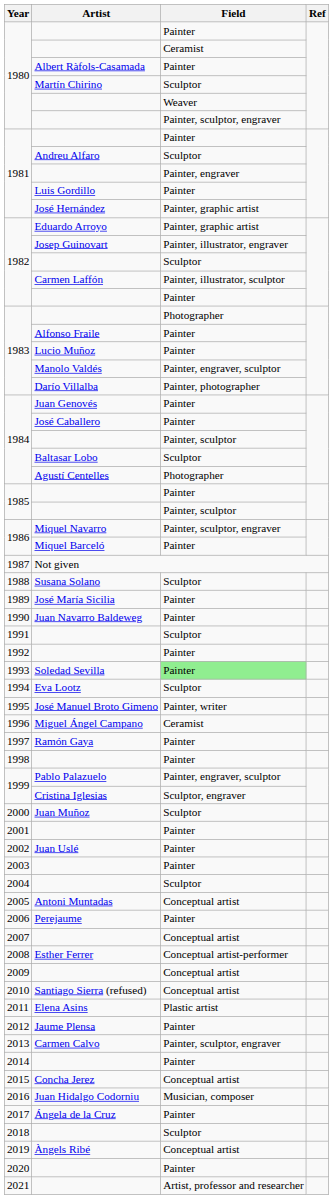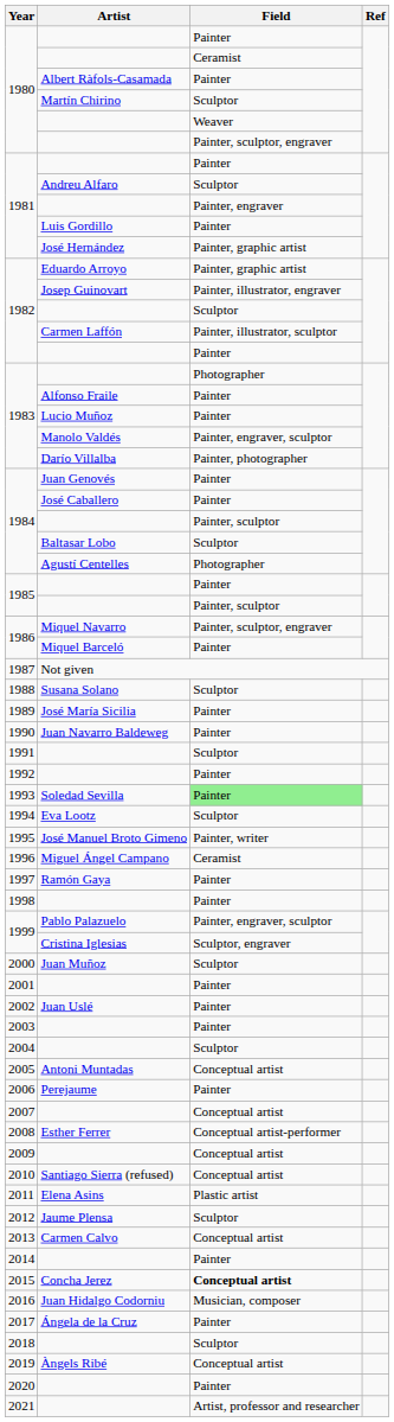Jaume Plensa | Field: Painter -> Sculptor
Carmen Calvo | Field: Painter, sculptor, engraver -> Conceptual artist
Concha Jerez | Field: normal -> bold
